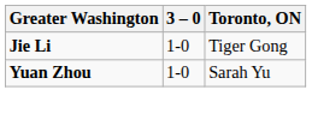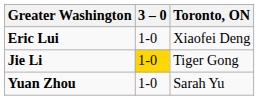+ row: Eric Lui | 1-0 | Xiaofei Deng
Jie Li | 3 – 0: no background -> gold background
